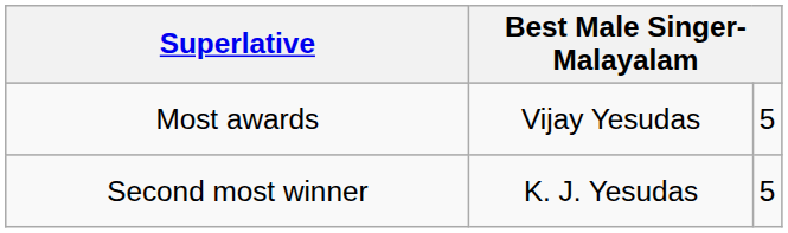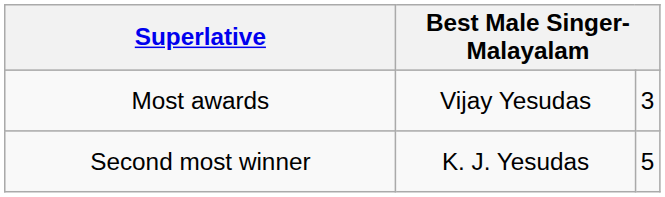Most awards | column 3: 5 -> 3
